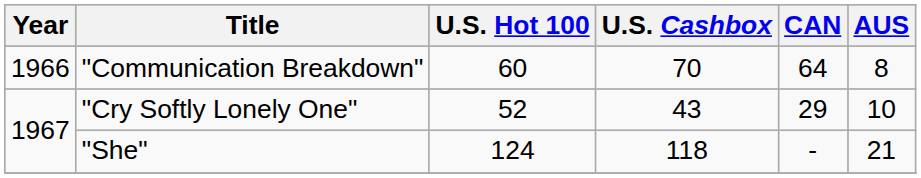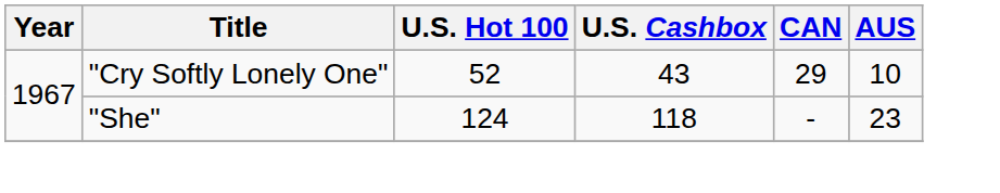- row: 1966 | "Communication Breakdown" | 60 | 70 | 64 | 8
"She" | AUS: 21 -> 23
